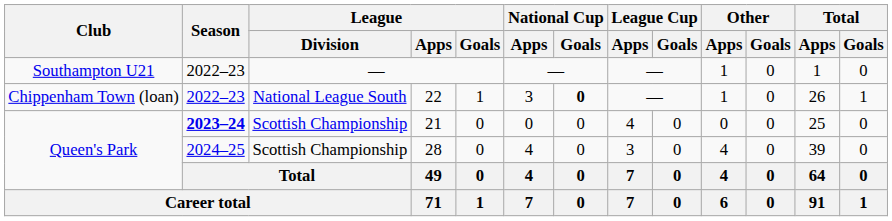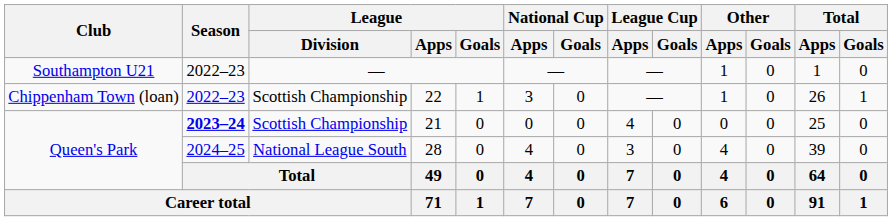22 | League / Division: National League South -> Scottish Championship
22 | National Cup / Goals: bold -> normal
28 | League / Division: Scottish Championship -> National League South
